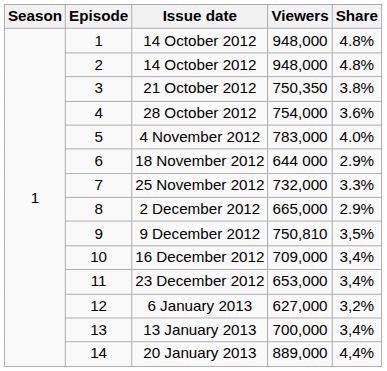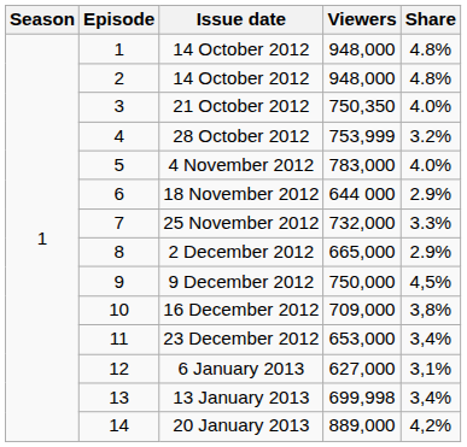21 October 2012 | Share: 3.8% -> 4.0%
28 October 2012 | Viewers: 754,000 -> 753,999
28 October 2012 | Share: 3.6% -> 3.2%
9 December 2012 | Viewers: 750,810 -> 750,000
9 December 2012 | Share: 3,5% -> 4,5%
16 December 2012 | Share: 3,4% -> 3,8%
6 January 2013 | Share: 3,2% -> 3,1%
13 January 2013 | Viewers: 700,000 -> 699,998
20 January 2013 | Share: 4,4% -> 4,2%
